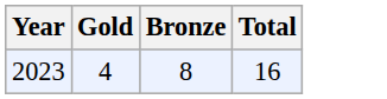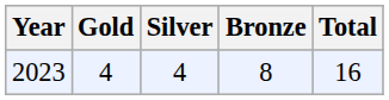+ column: Silver | 4
